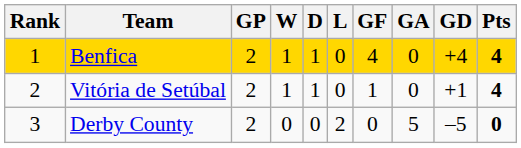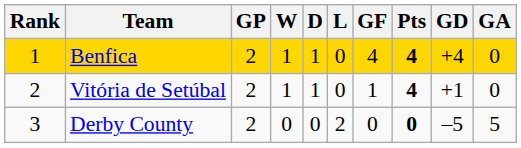columns swapped: GA <-> Pts
